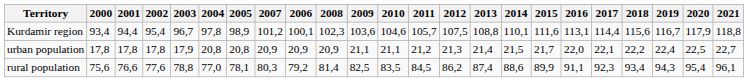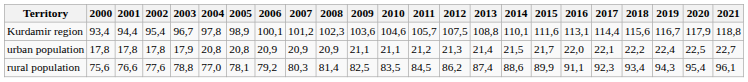columns swapped: 2006 <-> 2007
